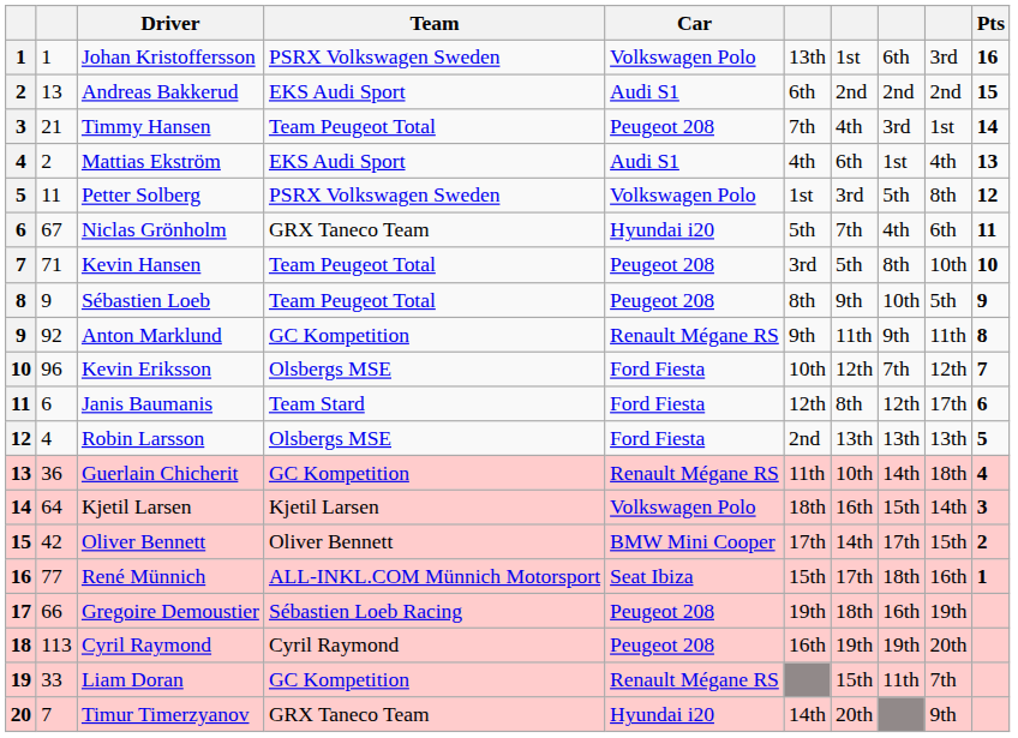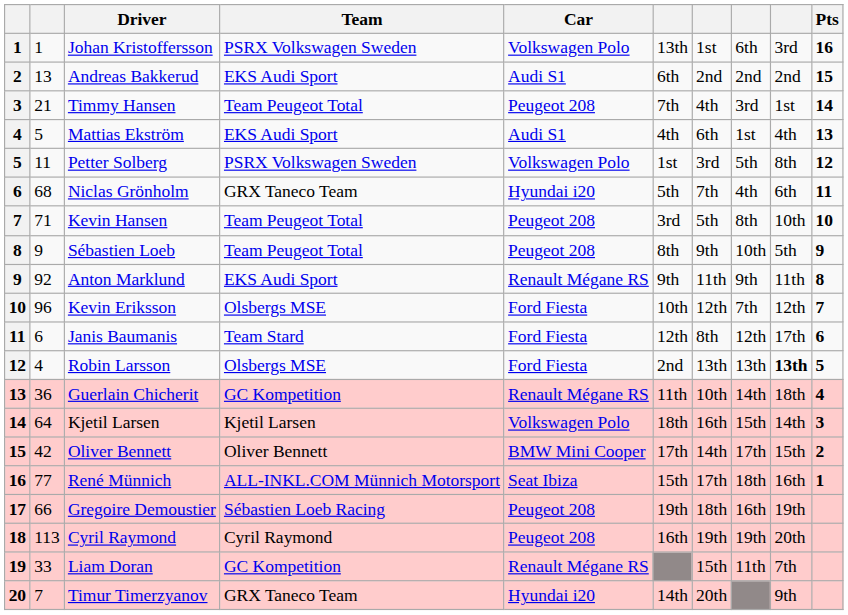Mattias Ekström | column 2: 2 -> 5
Niclas Grönholm | column 2: 67 -> 68
Anton Marklund | Team: GC Kompetition -> EKS Audi Sport
Robin Larsson | column 9: normal -> bold
